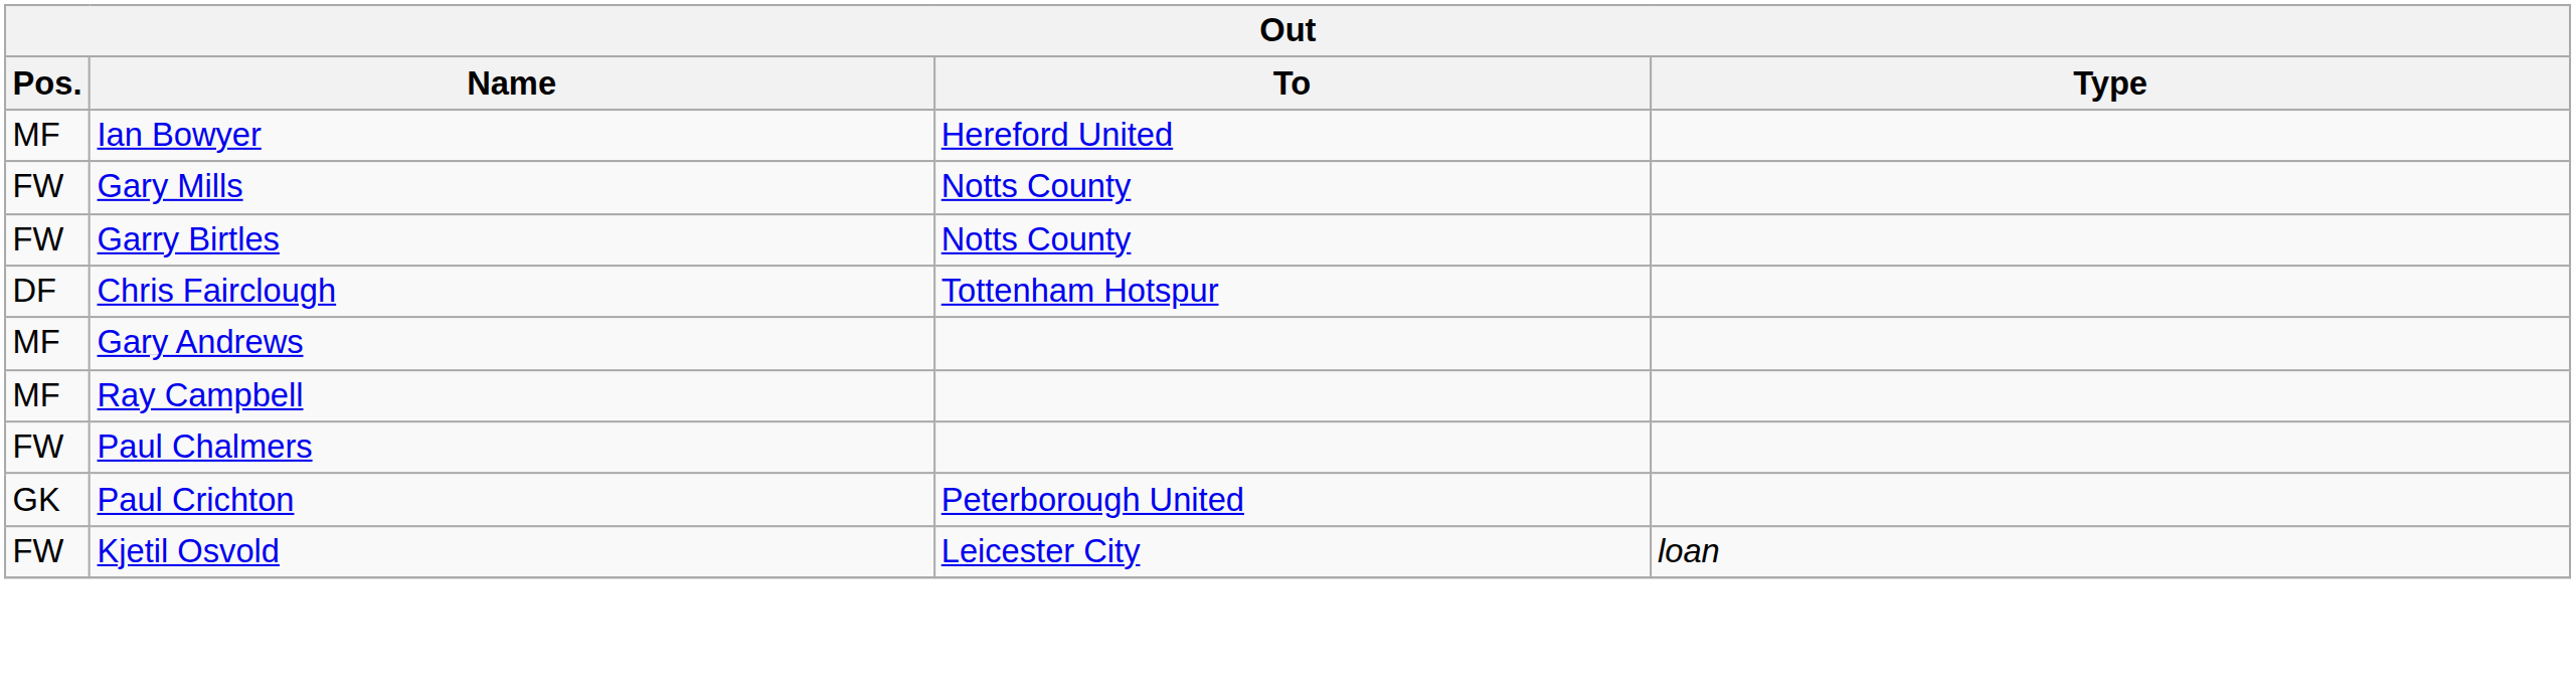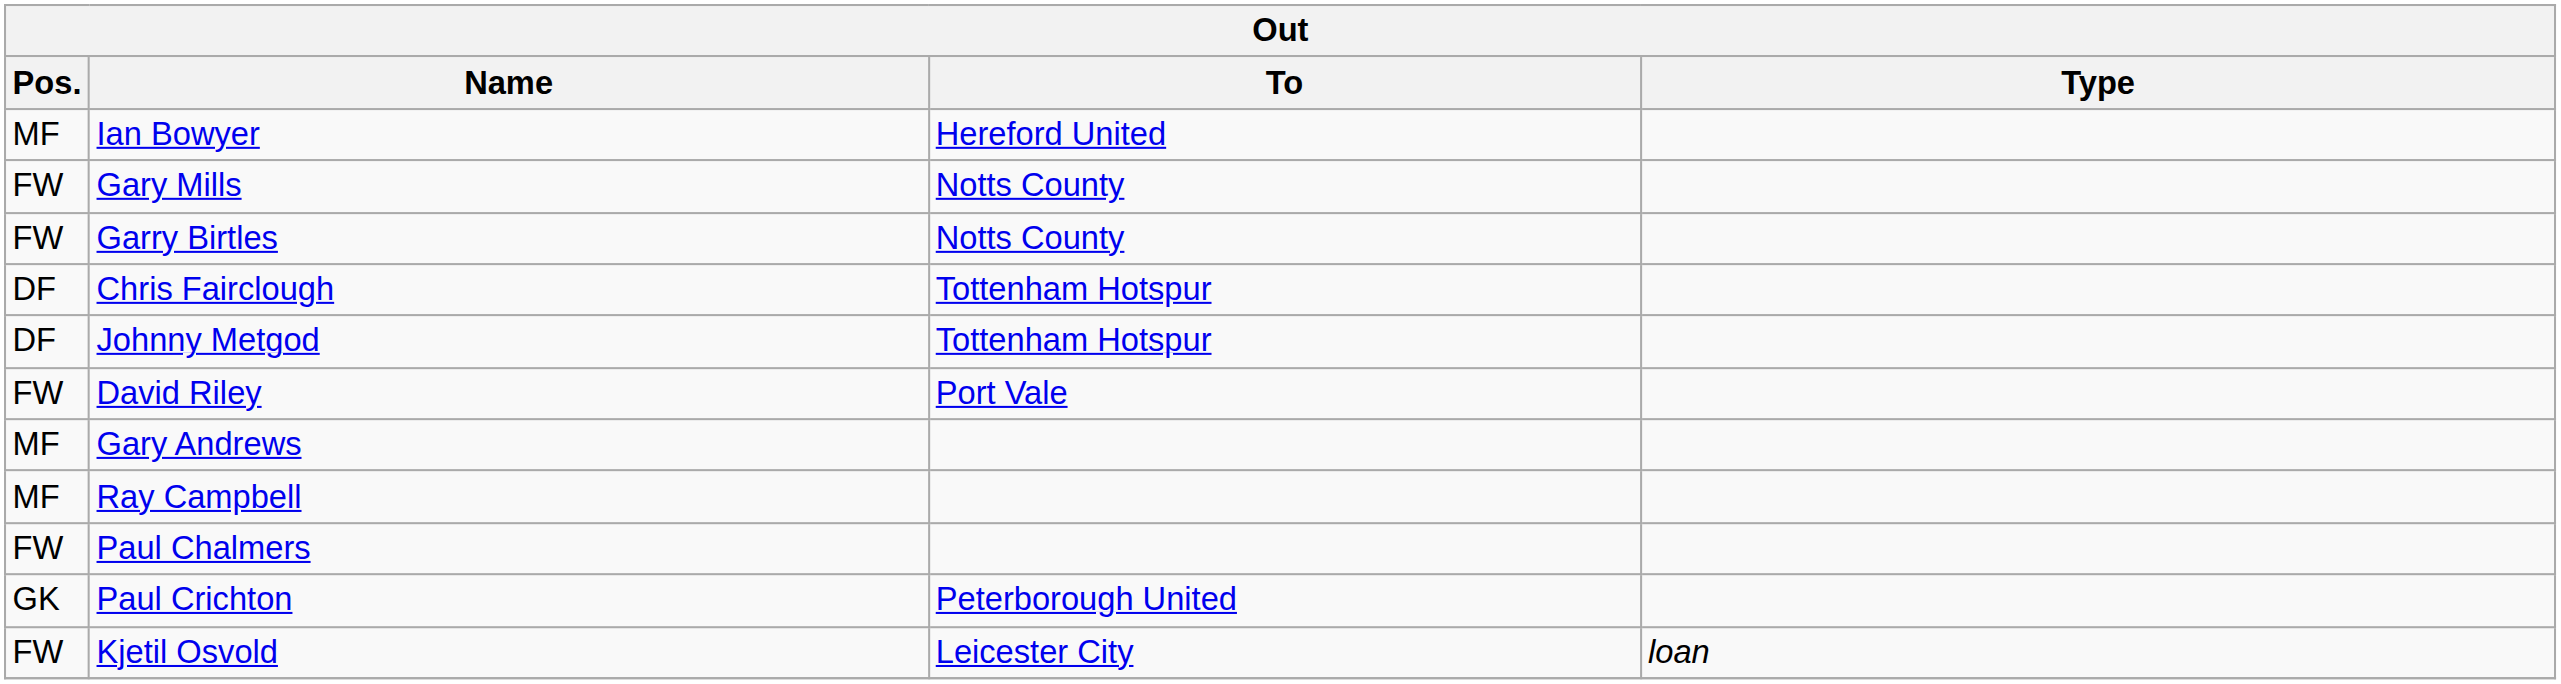+ row: DF | Johnny Metgod | Tottenham Hotspur
+ row: FW | David Riley | Port Vale
